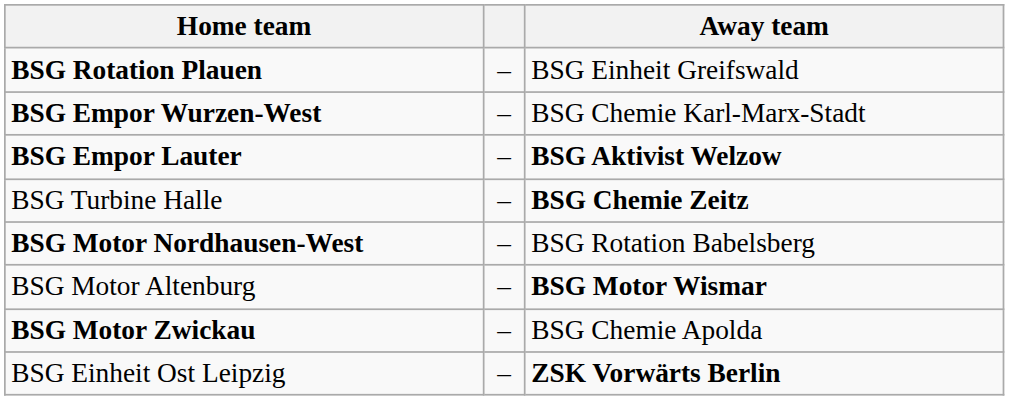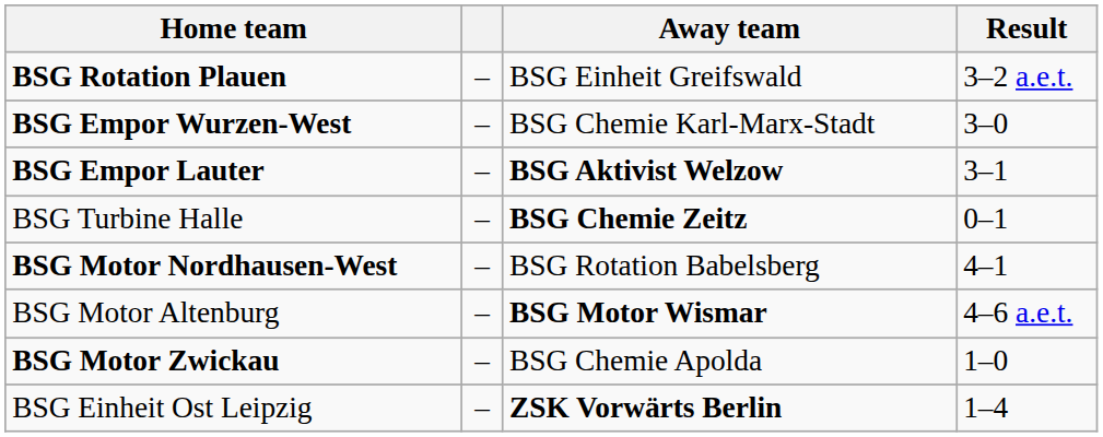+ column: Result | 3–2 a.e.t. | 3–0 | 3–1 | 0–1 | 4–1 | 4–6 a.e.t. | 1–0 | 1–4
